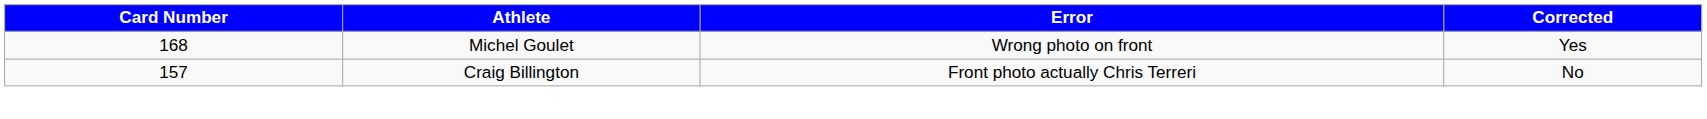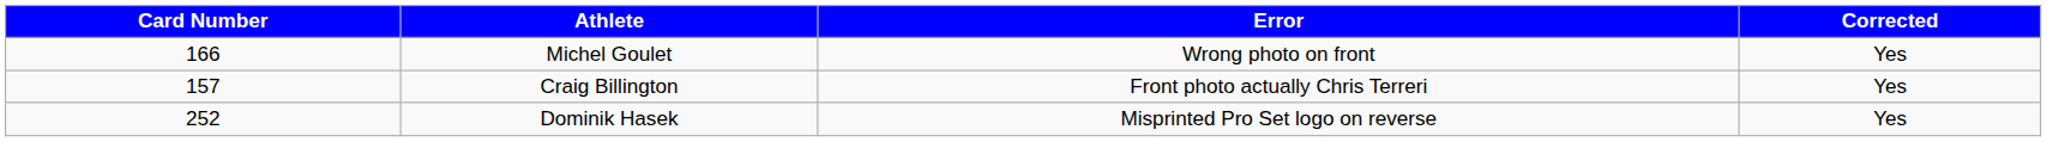Michel Goulet | Card Number: 168 -> 166
Craig Billington | Corrected: No -> Yes
+ row: 252 | Dominik Hasek | Misprinted Pro Set logo on reverse | Yes
